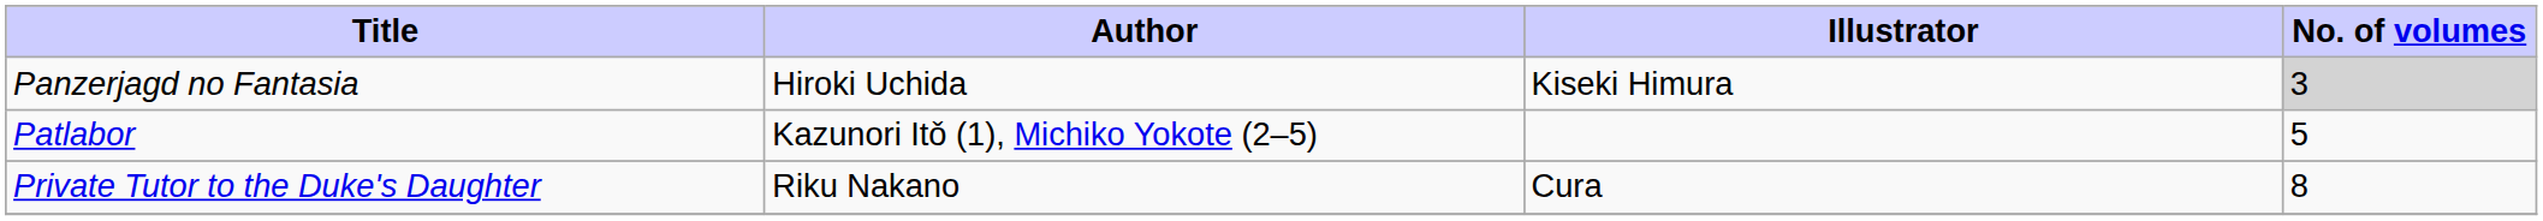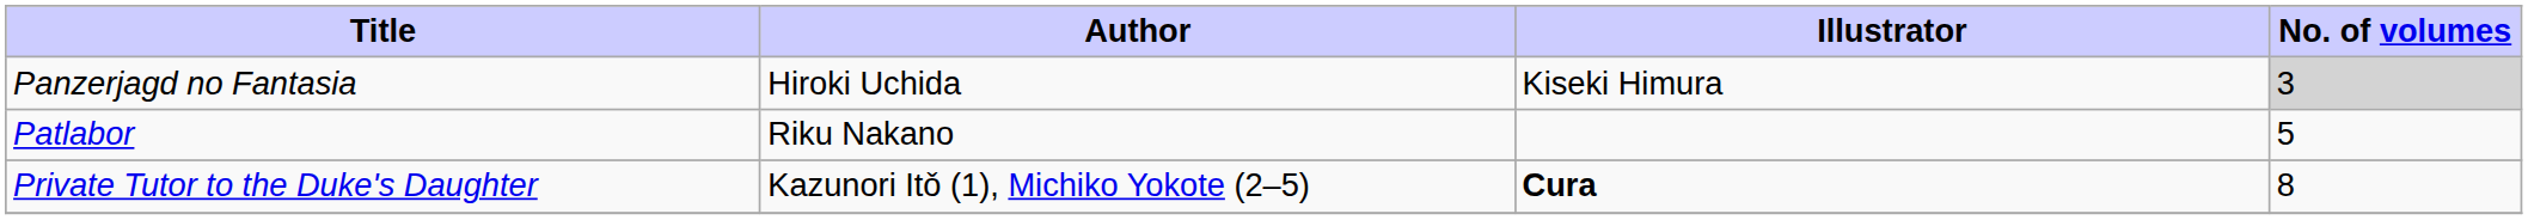Patlabor | Author: Kazunori Itǒ (1), Michiko Yokote (2–5) -> Riku Nakano
Private Tutor to the Duke's Daughter | Author: Riku Nakano -> Kazunori Itǒ (1), Michiko Yokote (2–5)
Private Tutor to the Duke's Daughter | Illustrator: normal -> bold
